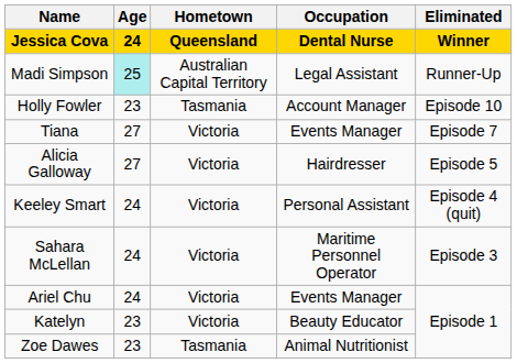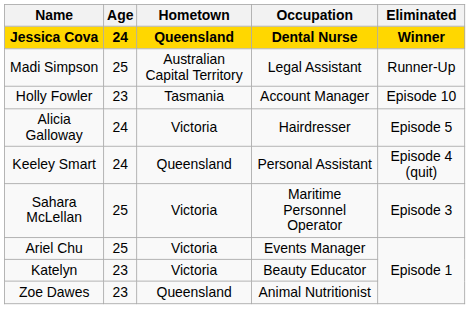Madi Simpson | Age: paleturquoise background -> no background
- row: Tiana | 27 | Victoria | Events Manager | Episode 7
Alicia Galloway | Age: 27 -> 24
Keeley Smart | Hometown: Victoria -> Queensland
Sahara McLellan | Age: 24 -> 25
Ariel Chu | Age: 24 -> 25
Zoe Dawes | Hometown: Tasmania -> Queensland
